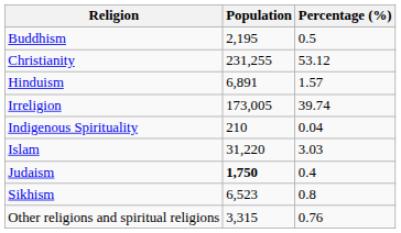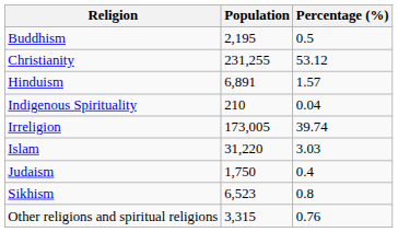rows swapped: Indigenous Spirituality <-> Irreligion
Judaism | Population: bold -> normal
